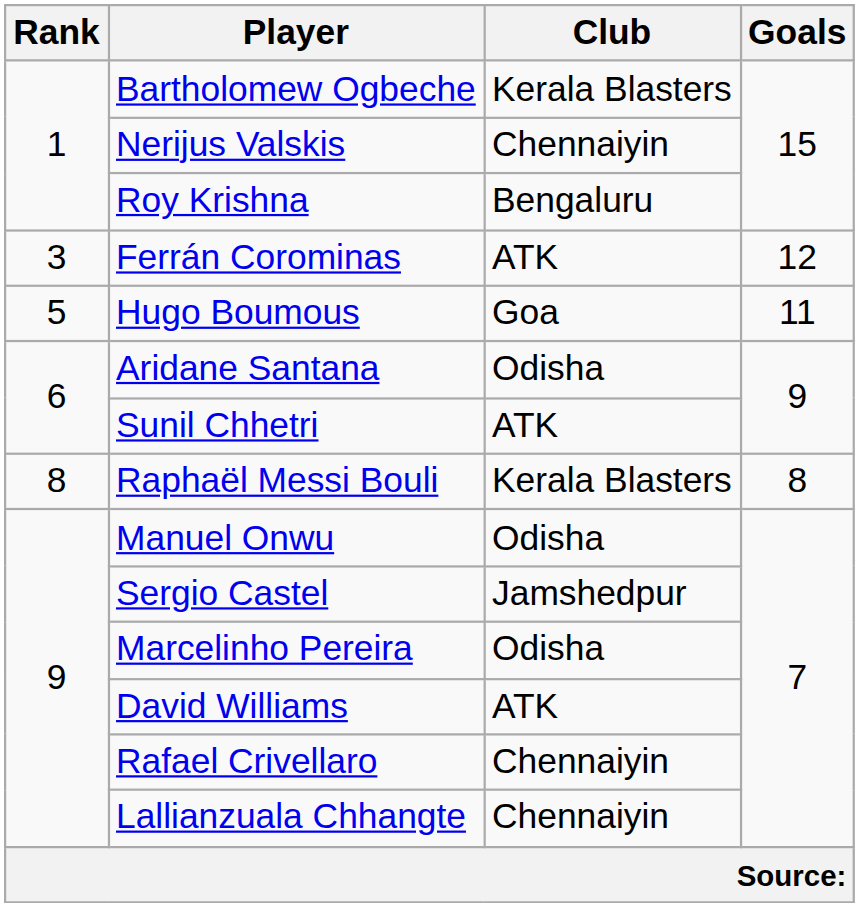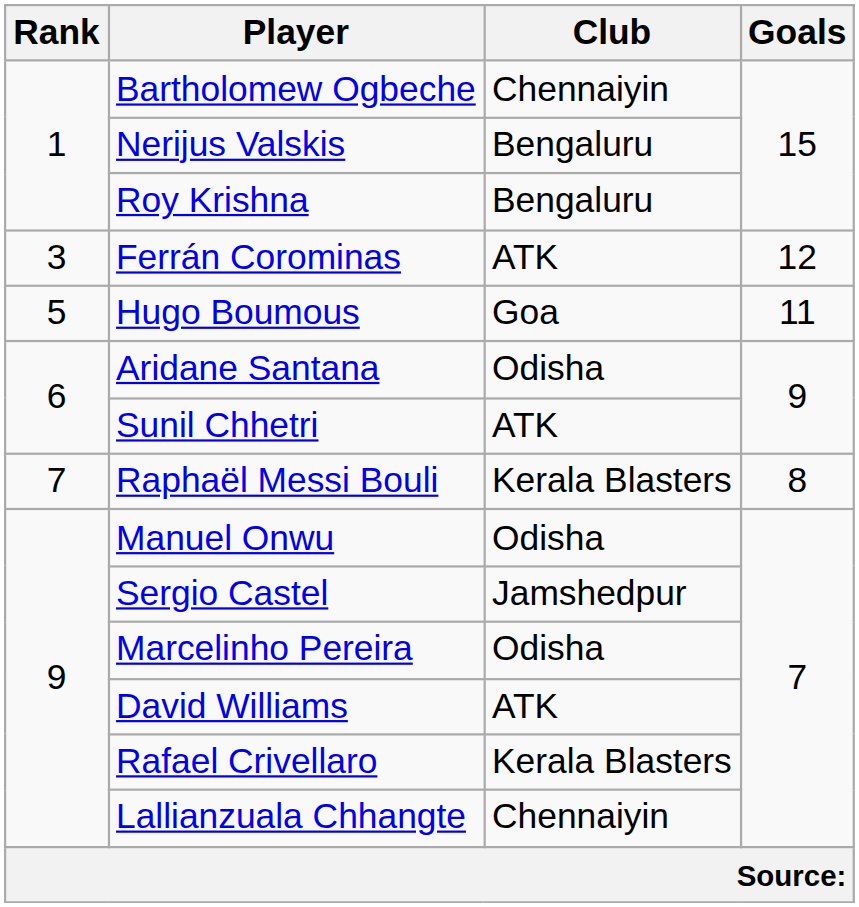Bartholomew Ogbeche | Club: Kerala Blasters -> Chennaiyin
Nerijus Valskis | Club: Chennaiyin -> Bengaluru
Raphaël Messi Bouli | Rank: 8 -> 7
Rafael Crivellaro | Club: Chennaiyin -> Kerala Blasters
